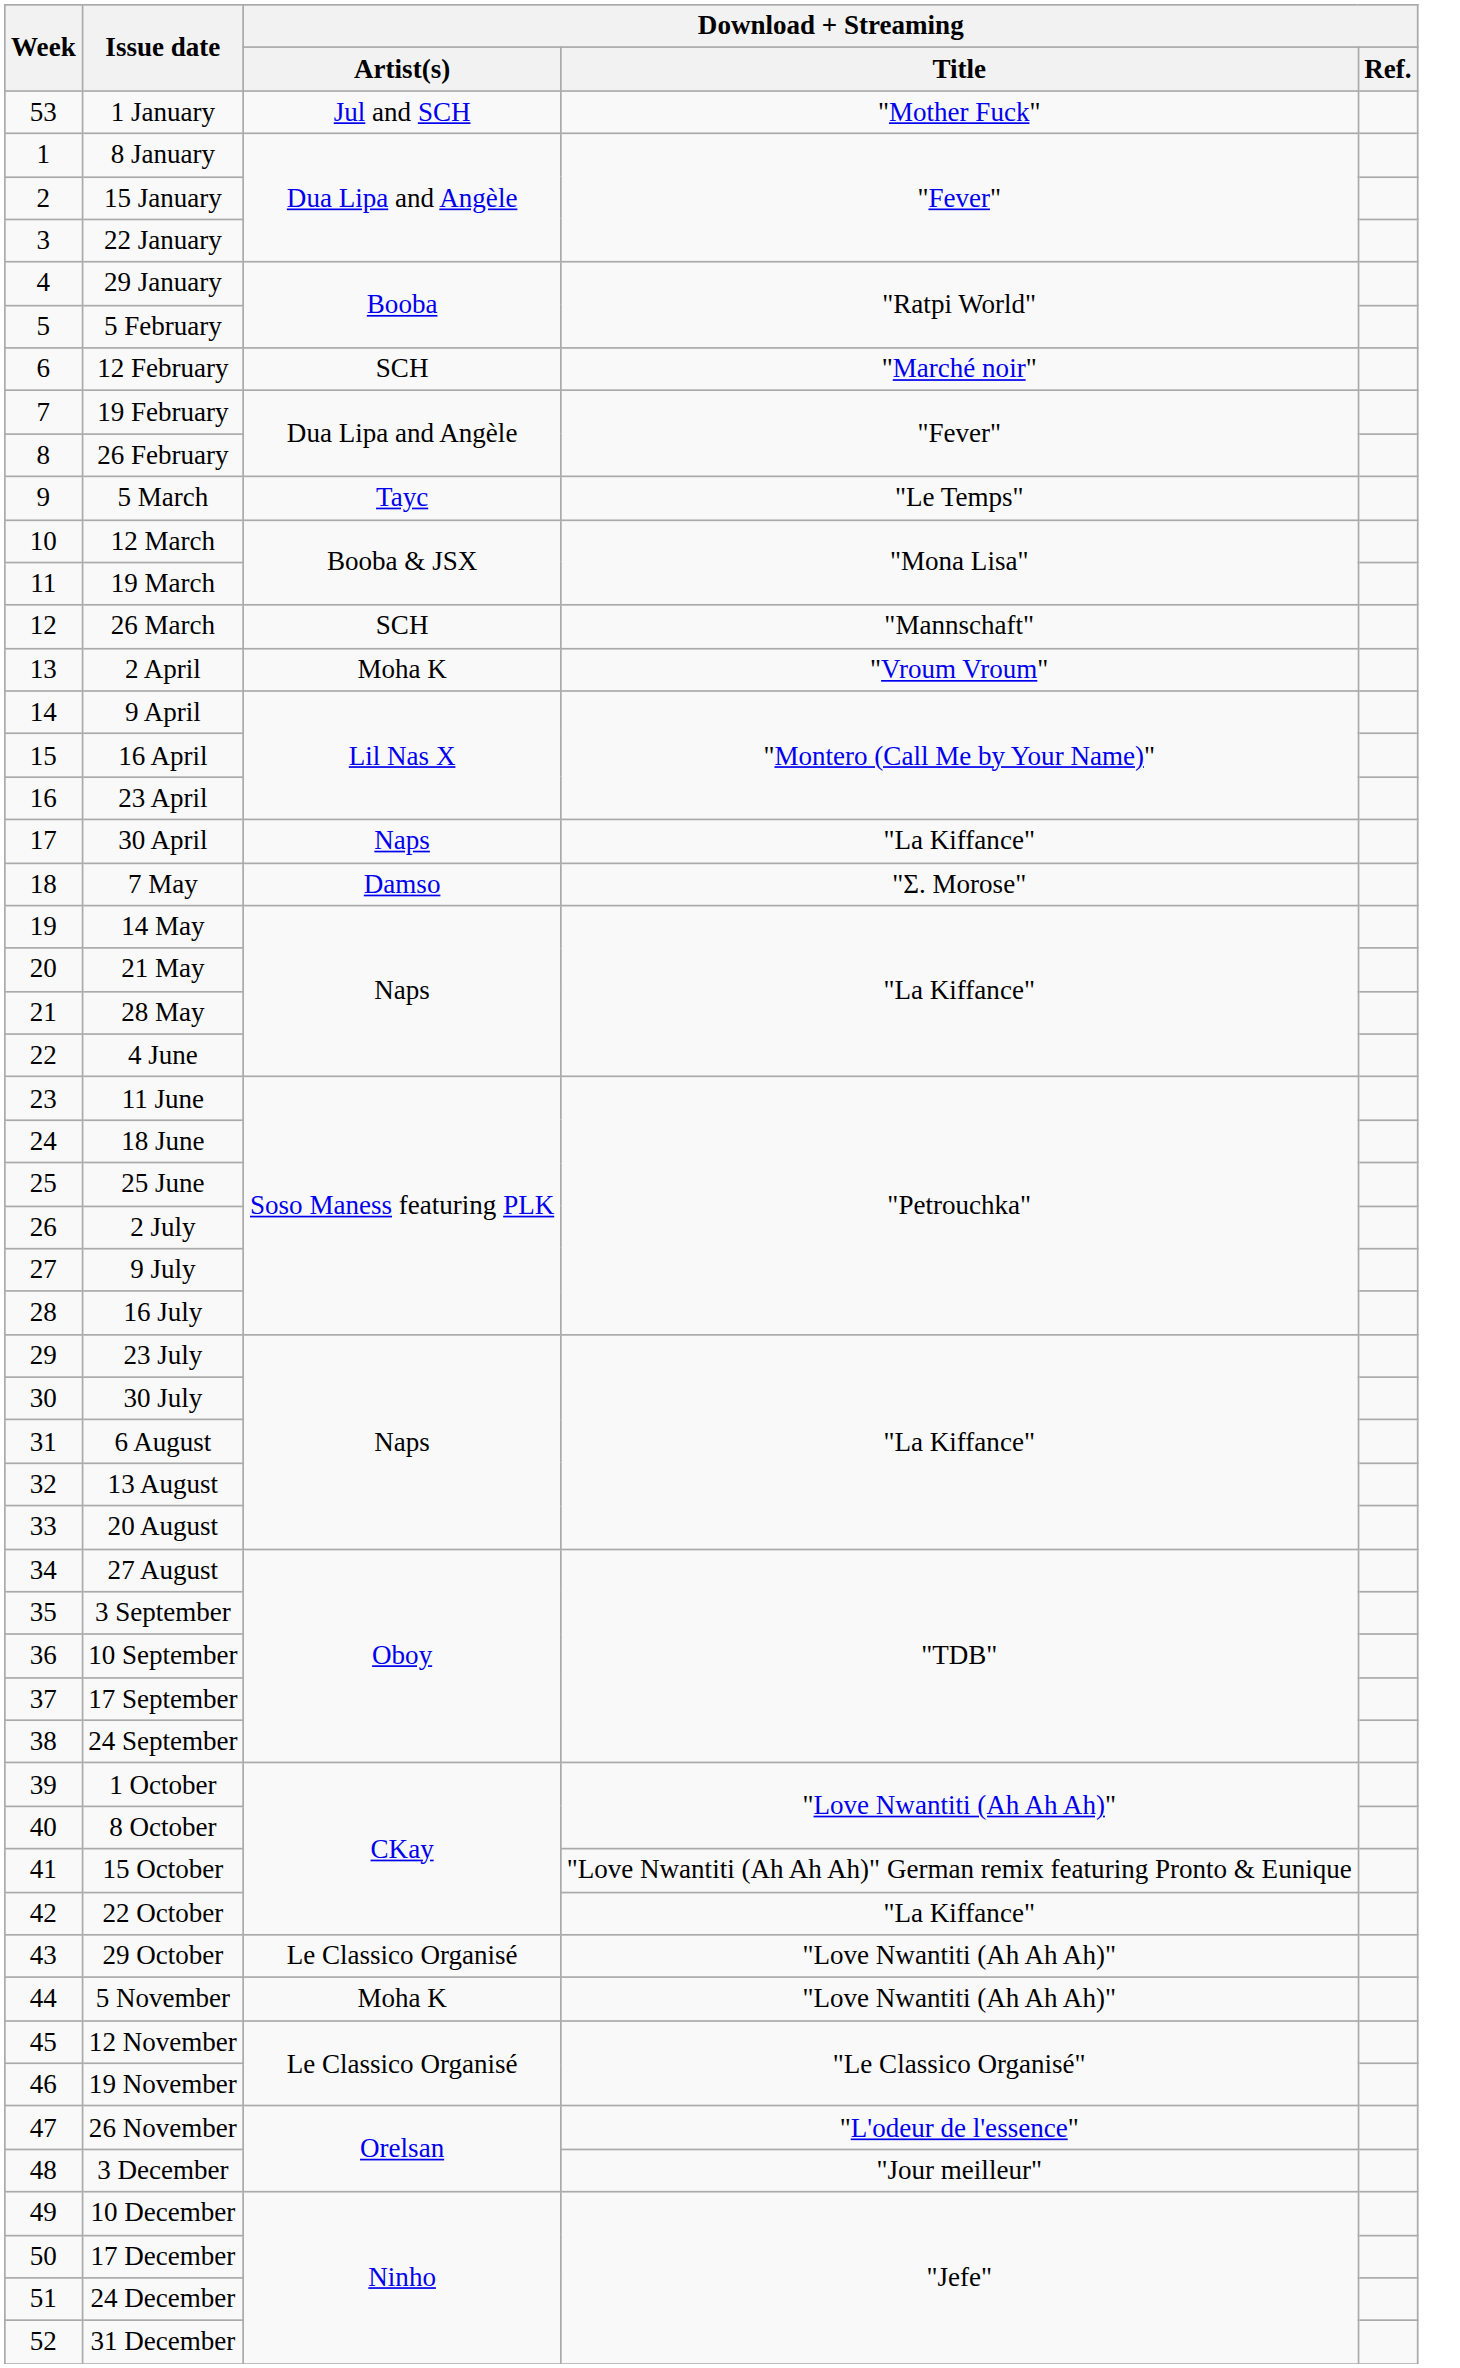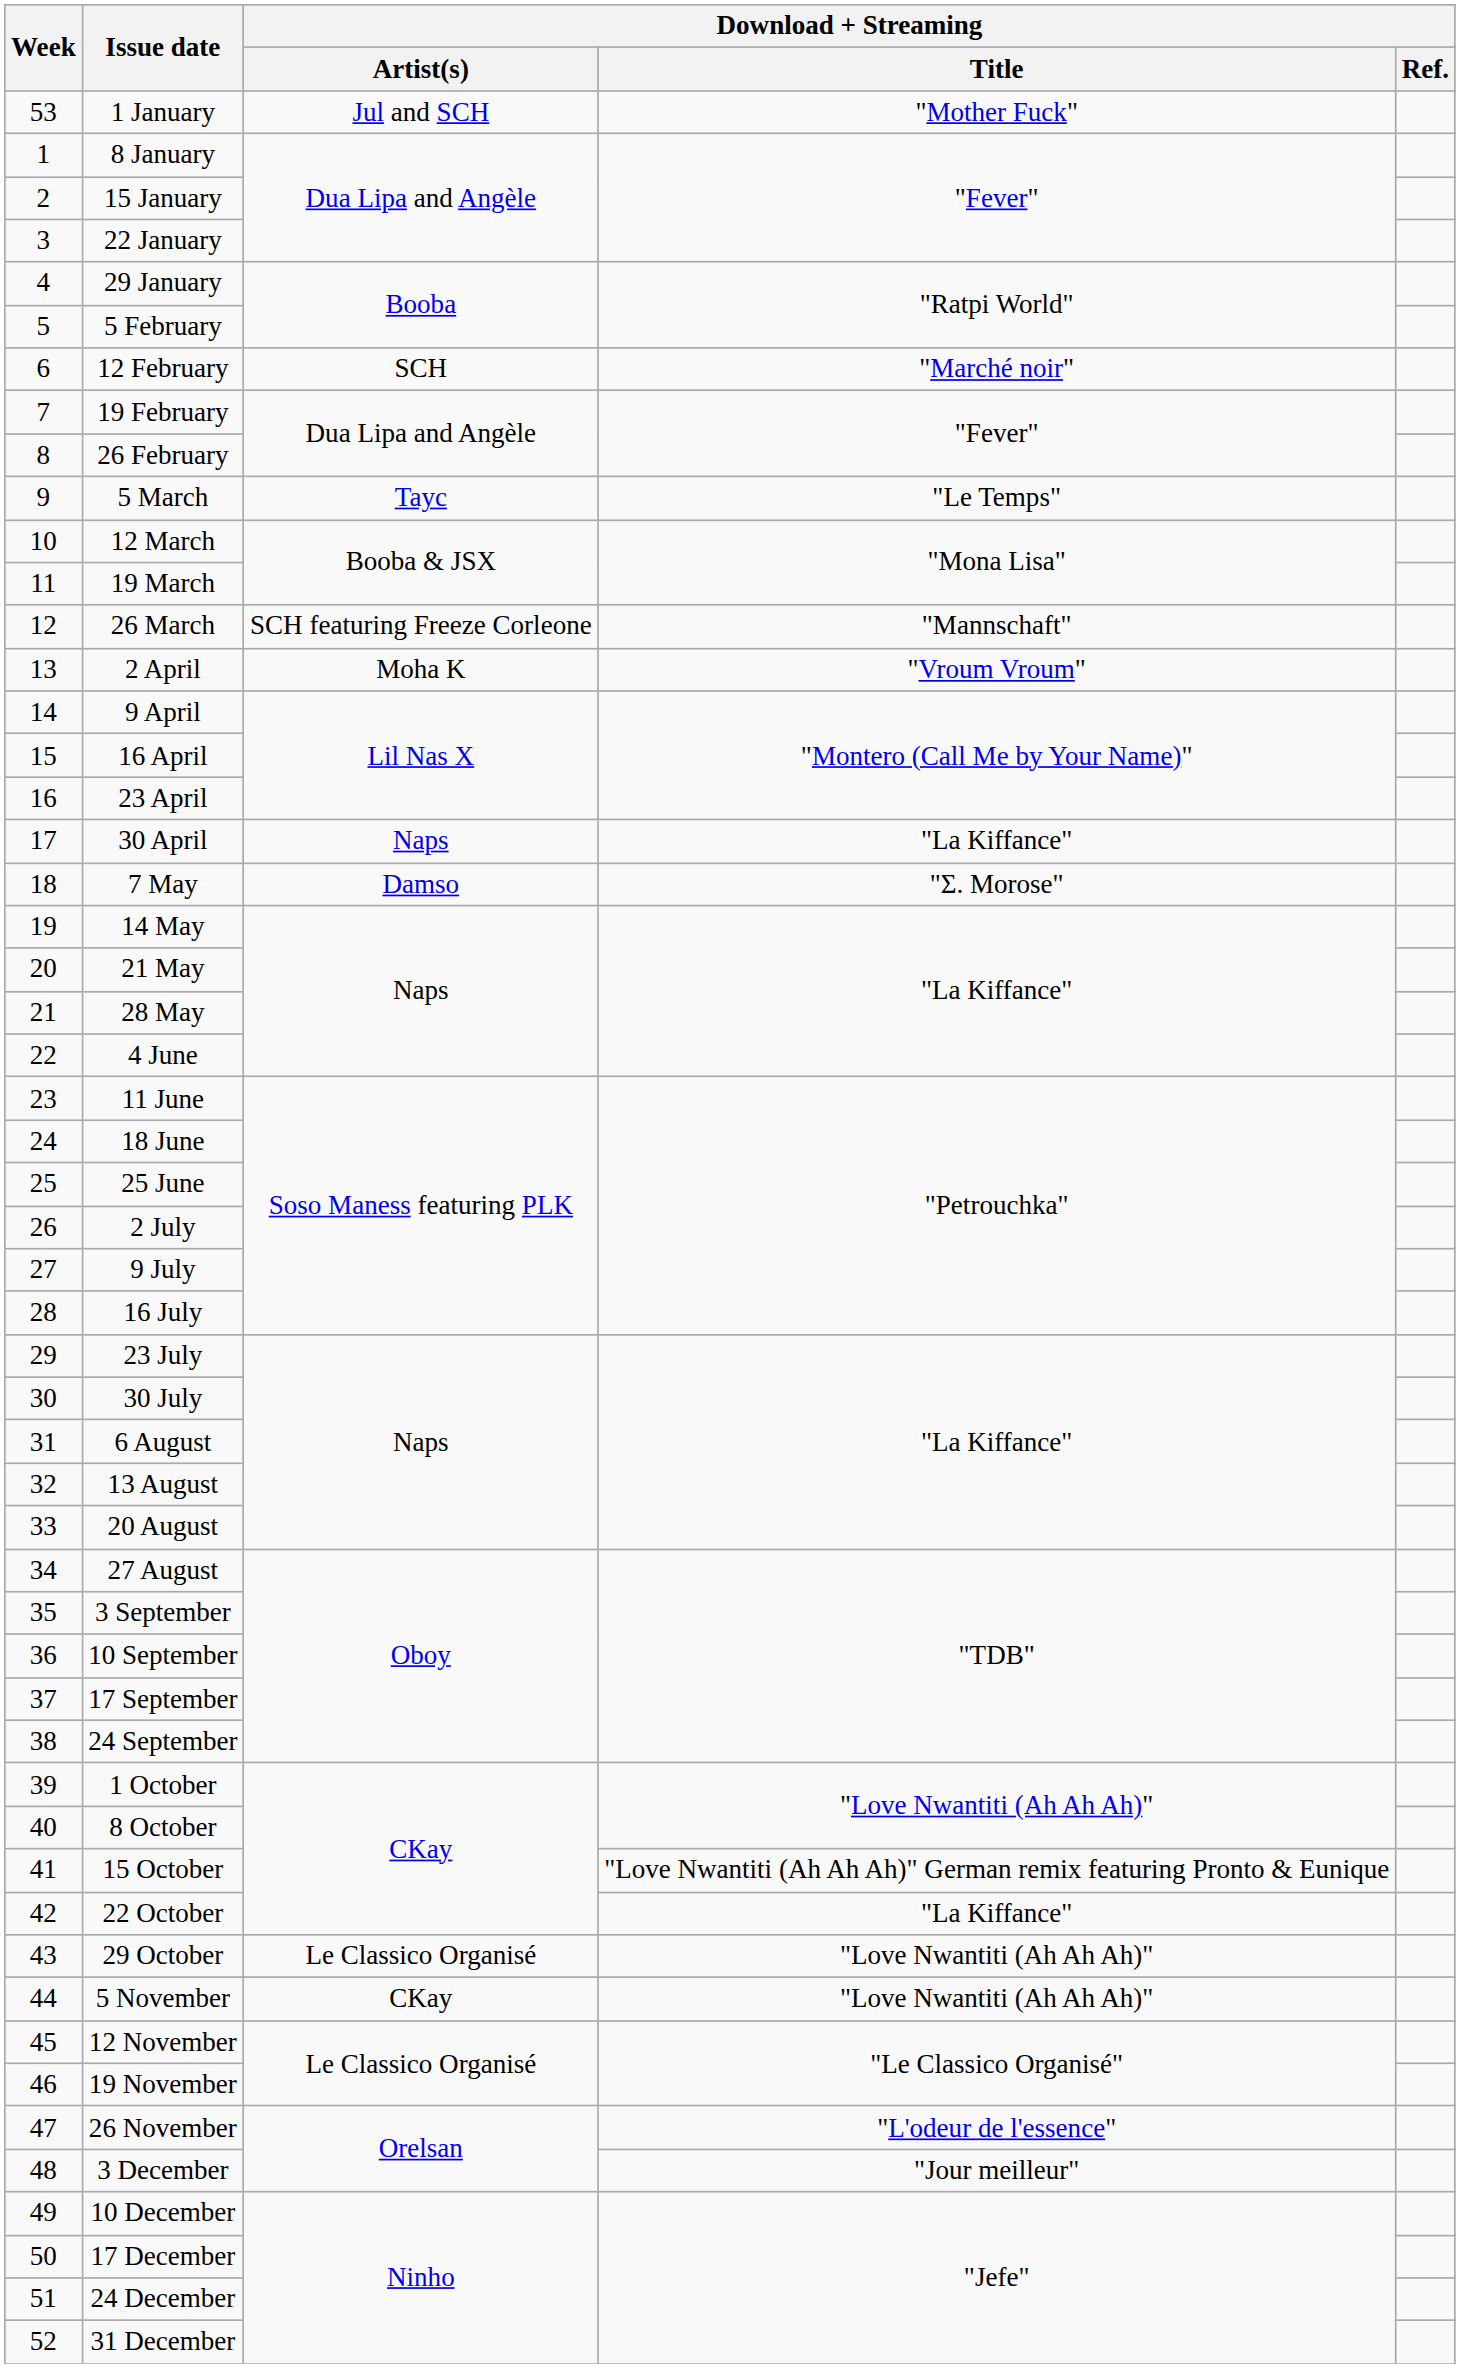26 March | Download + Streaming / Artist(s): SCH -> SCH featuring Freeze Corleone
5 November | Download + Streaming / Artist(s): Moha K -> CKay
